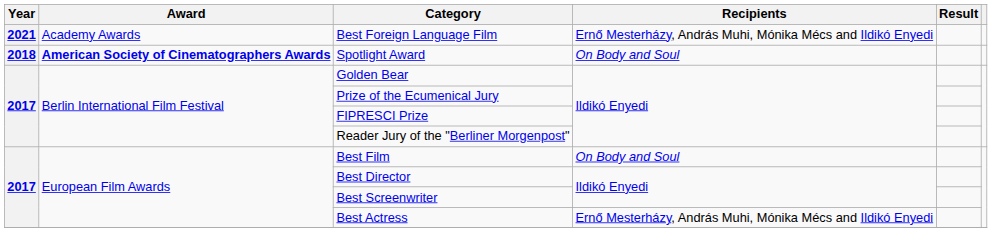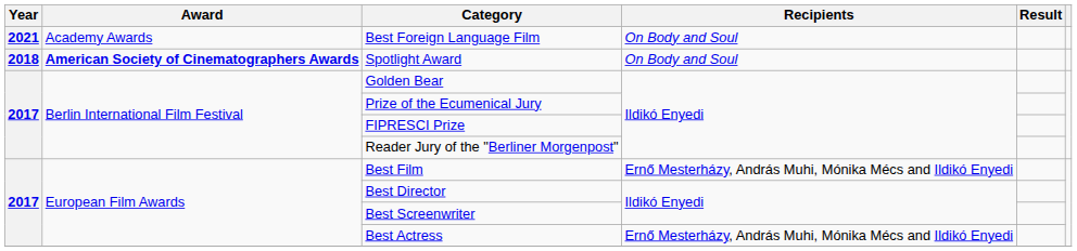Best Foreign Language Film | Recipients: Ernő Mesterházy, András Muhi, Mónika Mécs and Ildikó Enyedi -> On Body and Soul
Best Film | Recipients: On Body and Soul -> Ernő Mesterházy, András Muhi, Mónika Mécs and Ildikó Enyedi
